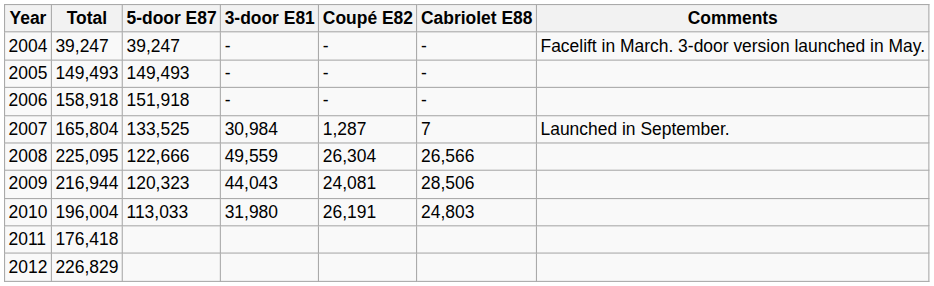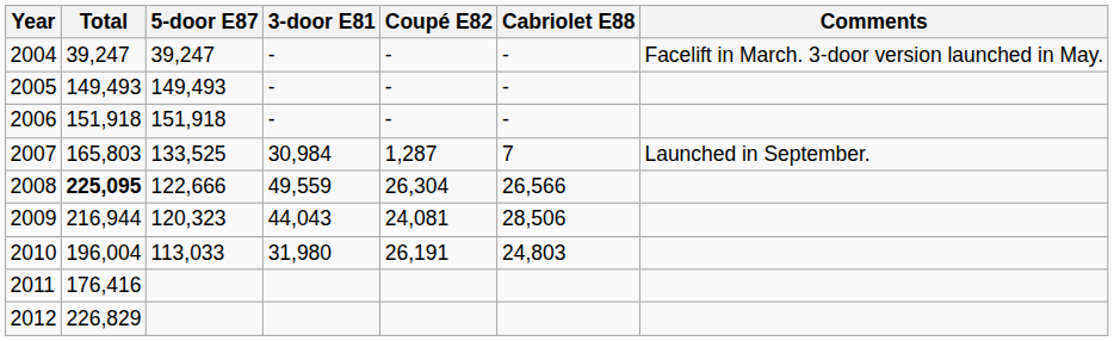2006 | Total: 158,918 -> 151,918
2007 | Total: 165,804 -> 165,803
2008 | Total: normal -> bold
2011 | Total: 176,418 -> 176,416
